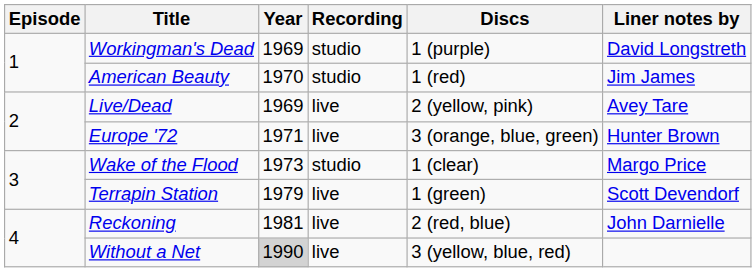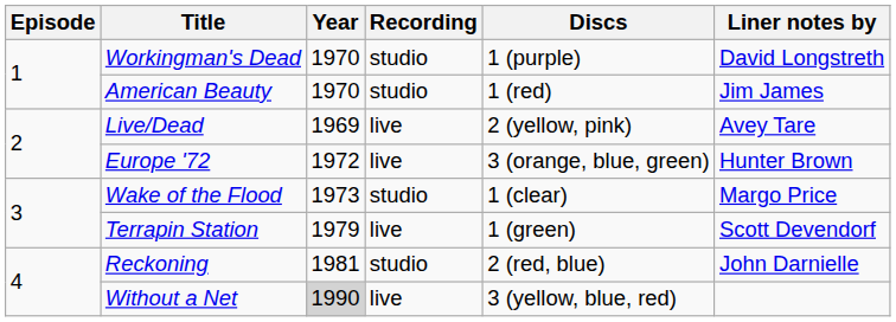Workingman's Dead | Year: 1969 -> 1970
Europe '72 | Year: 1971 -> 1972
Reckoning | Recording: live -> studio
